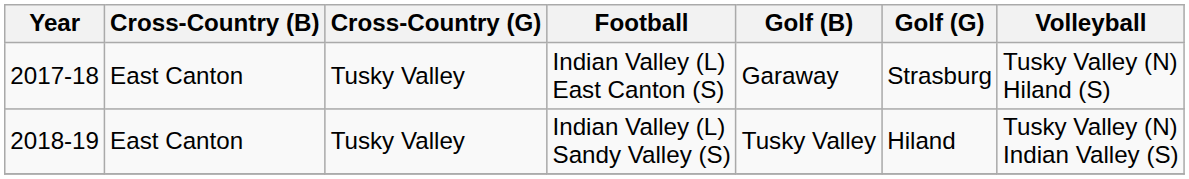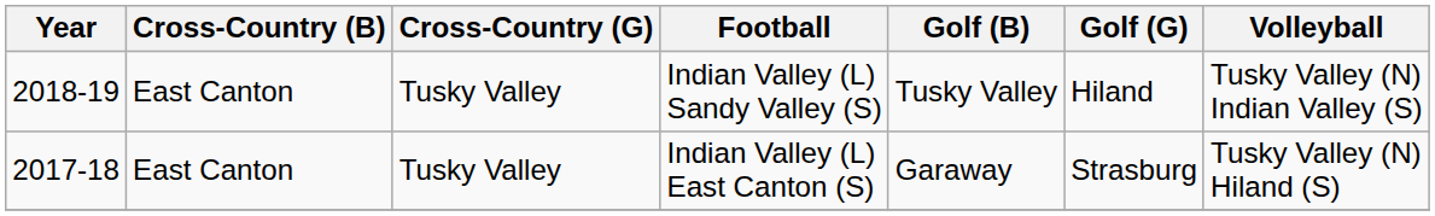rows swapped: Indian Valley (L) Sandy Valley (S) <-> Indian Valley (L) East Canton (S)
